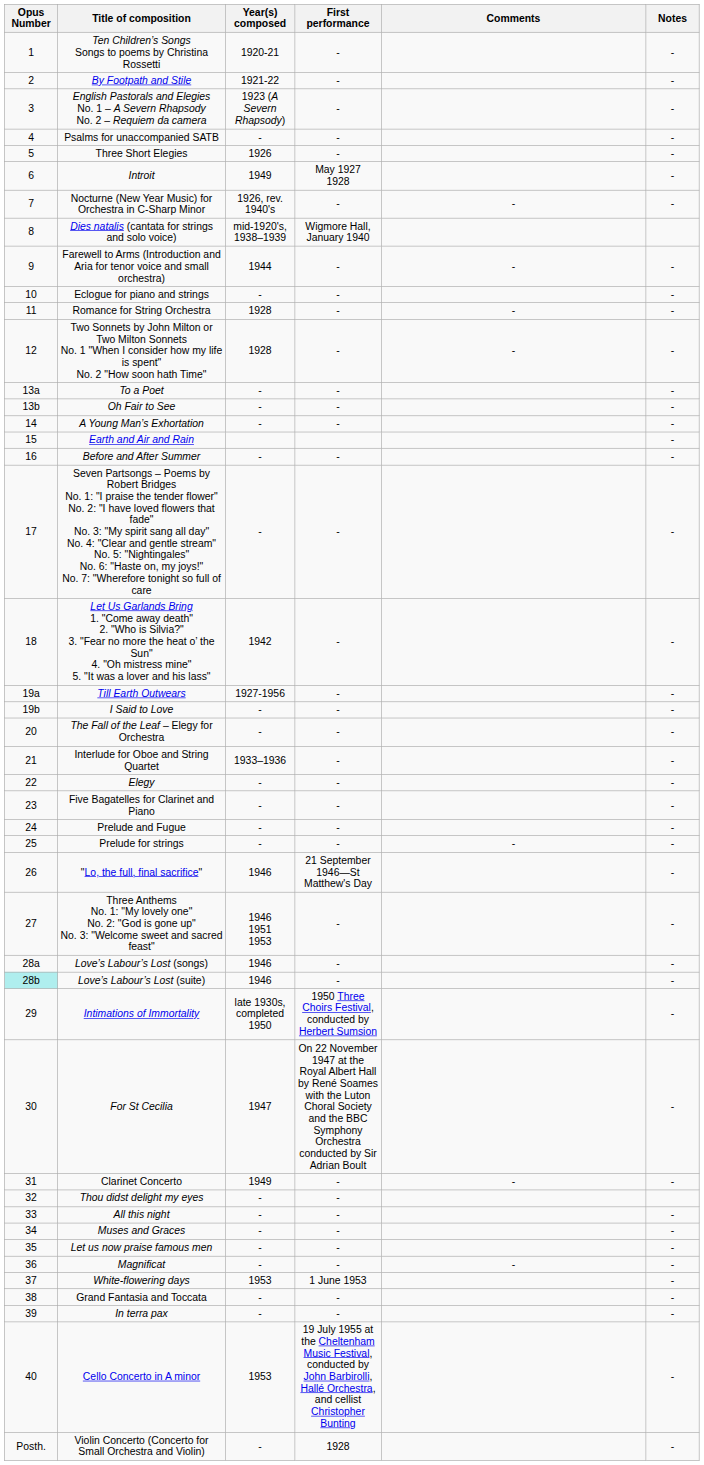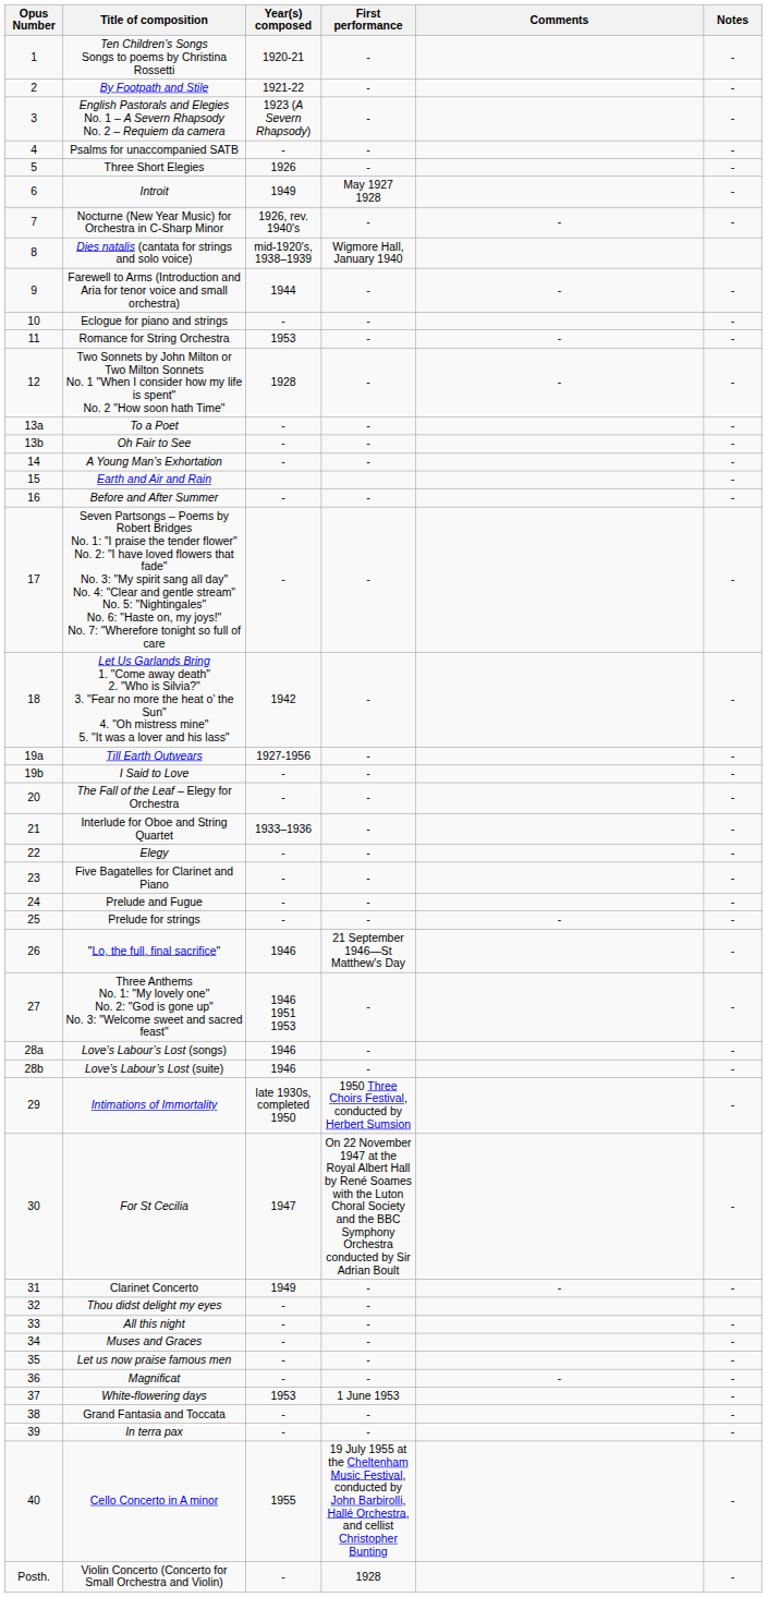Romance for String Orchestra | Year(s) composed: 1928 -> 1953
Love’s Labour’s Lost (suite) | Opus Number: paleturquoise background -> no background
Cello Concerto in A minor | Year(s) composed: 1953 -> 1955
